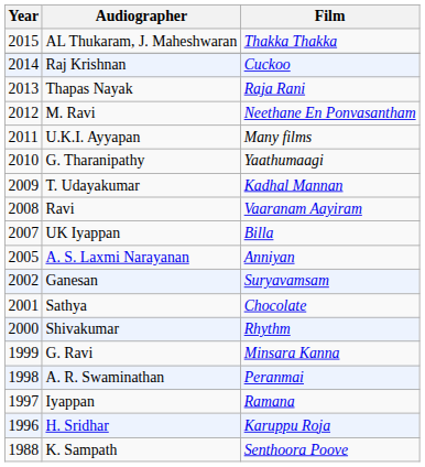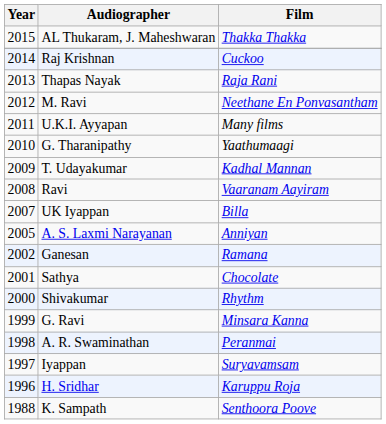Ganesan | Film: Suryavamsam -> Ramana
Iyappan | Film: Ramana -> Suryavamsam
